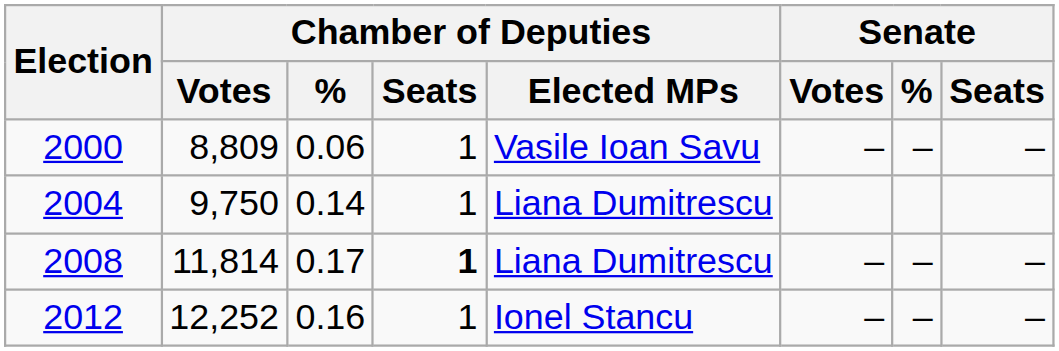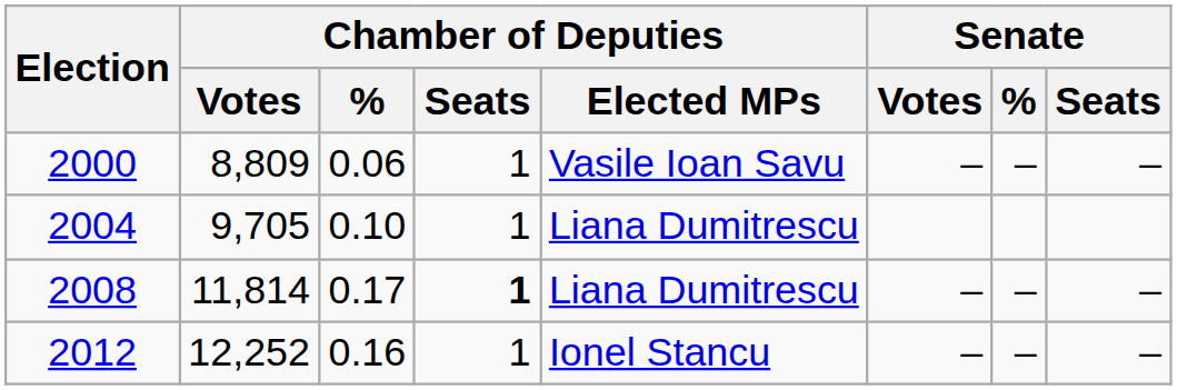2004 | Chamber of Deputies / Votes: 9,750 -> 9,705
2004 | Chamber of Deputies / %: 0.14 -> 0.10
